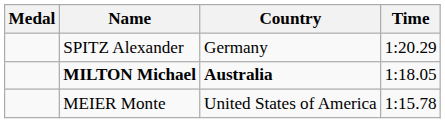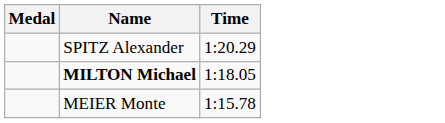- column: Country | Germany | Australia | United States of America
